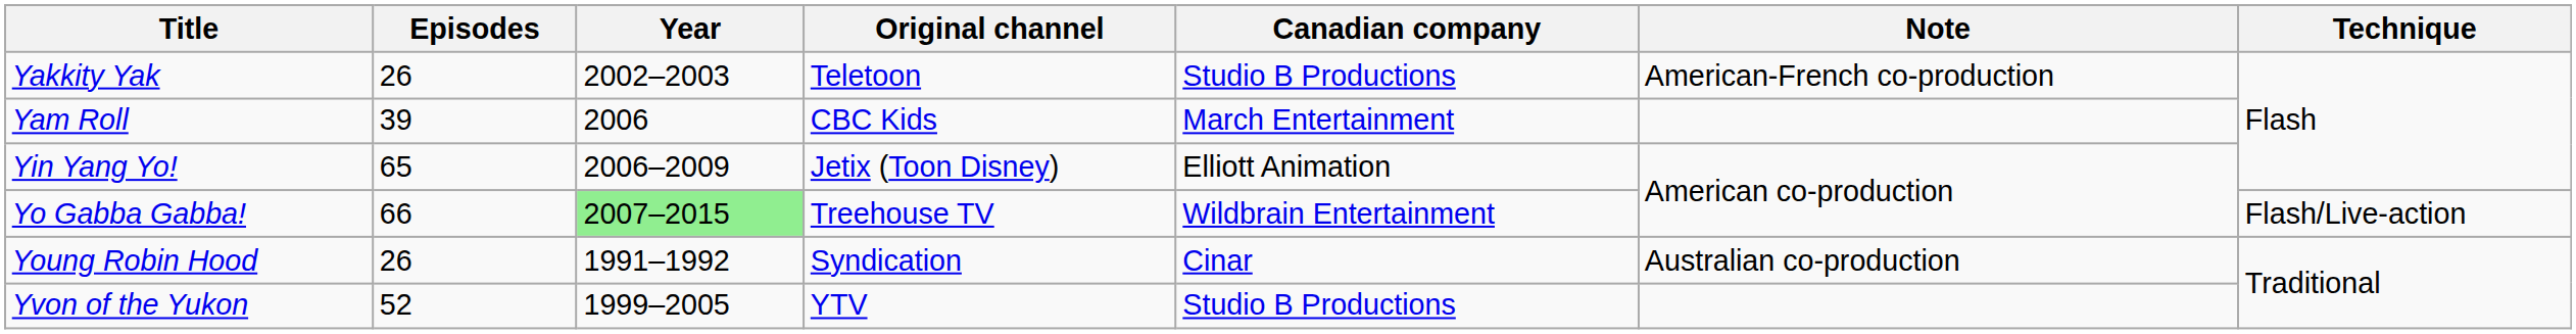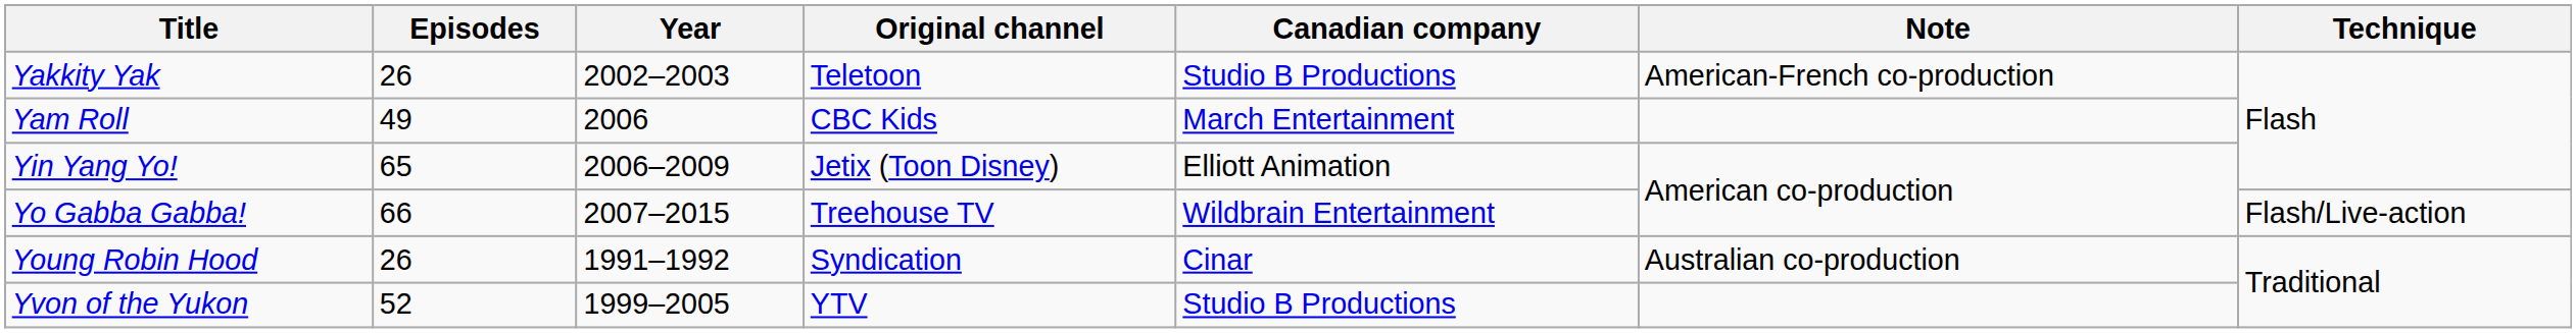Yam Roll | Episodes: 39 -> 49
Yo Gabba Gabba! | Year: lightgreen background -> no background
